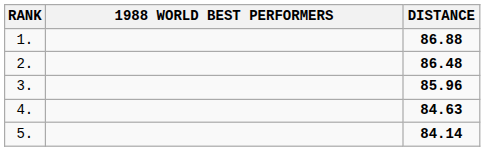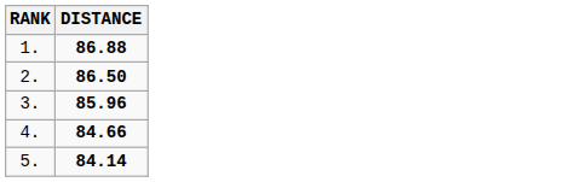- column: 1988 WORLD BEST PERFORMERS
2. | DISTANCE: 86.48 -> 86.50
4. | DISTANCE: 84.63 -> 84.66
